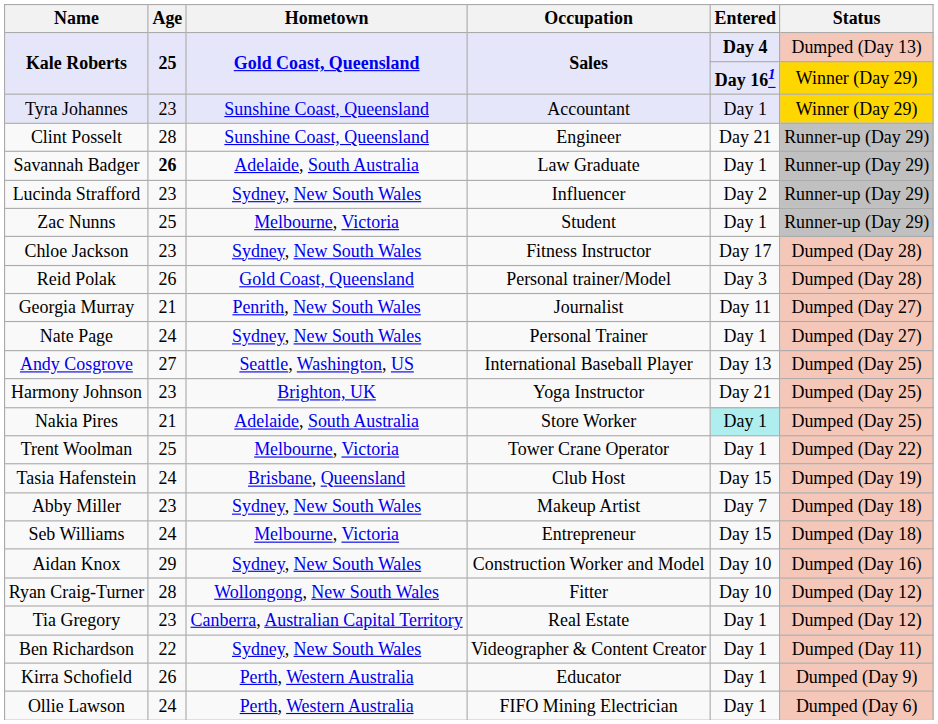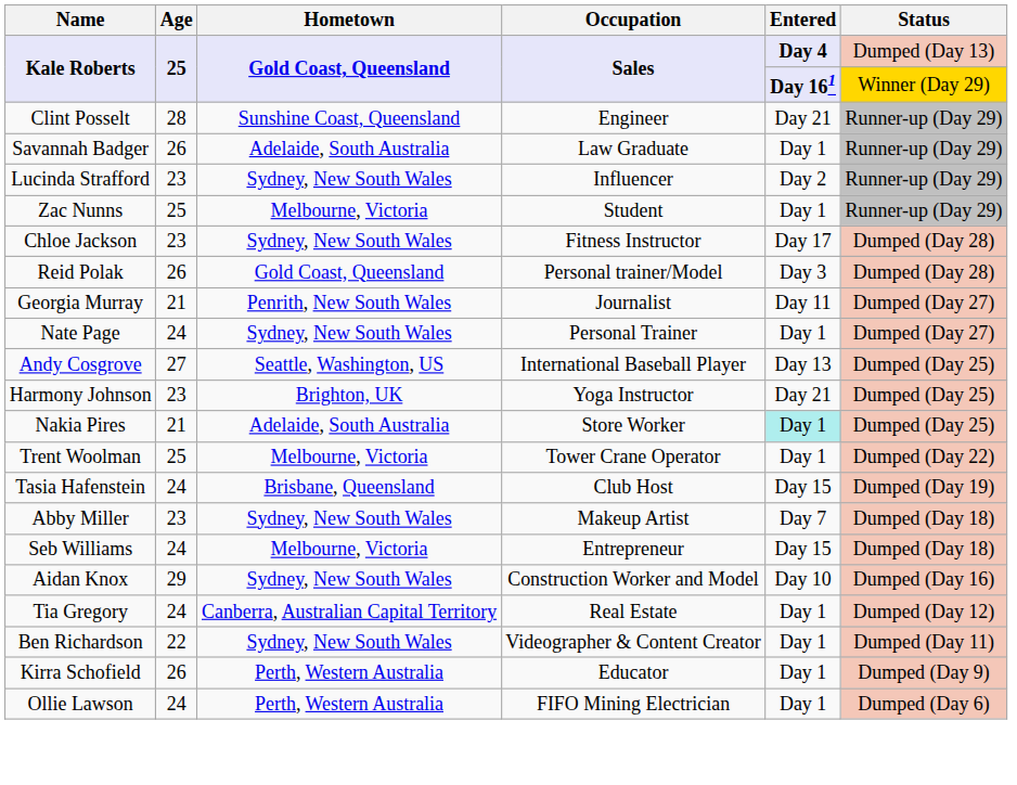- row: Tyra Johannes | 23 | Sunshine Coast, Queensland | Accountant | Day 1 | Winner (Day 29)
Savannah Badger | Age: bold -> normal
- row: Ryan Craig-Turner | 28 | Wollongong, New South Wales | Fitter | Day 10 | Dumped (Day 12)
Tia Gregory | Age: 23 -> 24
